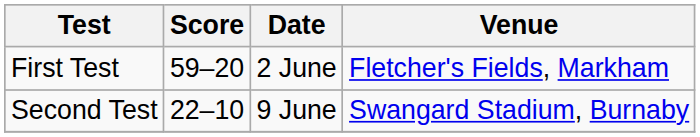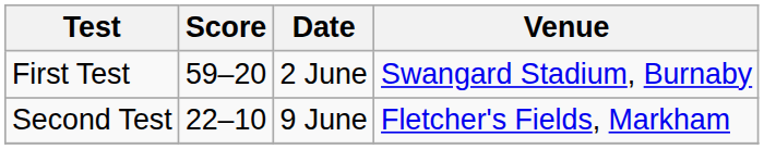First Test | Venue: Fletcher's Fields, Markham -> Swangard Stadium, Burnaby
Second Test | Venue: Swangard Stadium, Burnaby -> Fletcher's Fields, Markham
